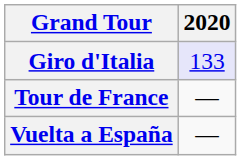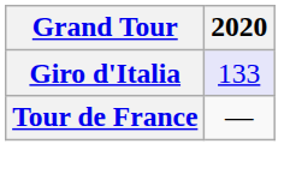- row: Vuelta a España | —
